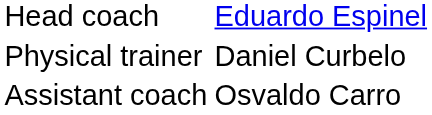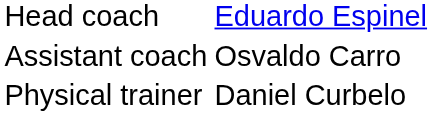rows swapped: Assistant coach <-> Physical trainer
